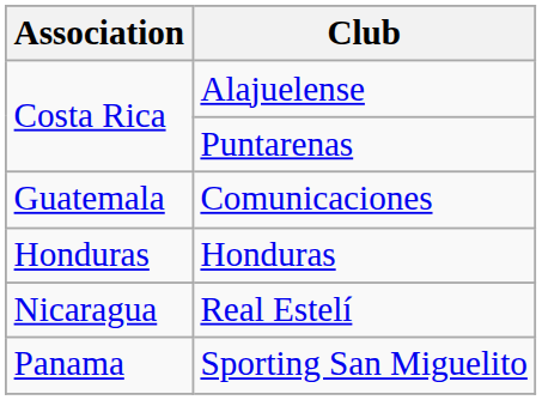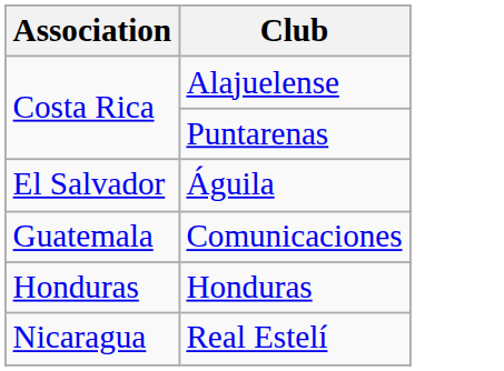+ row: El Salvador | Águila
- row: Panama | Sporting San Miguelito
